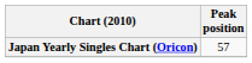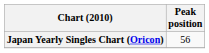Japan Yearly Singles Chart (Oricon) | Peak position: 57 -> 56
